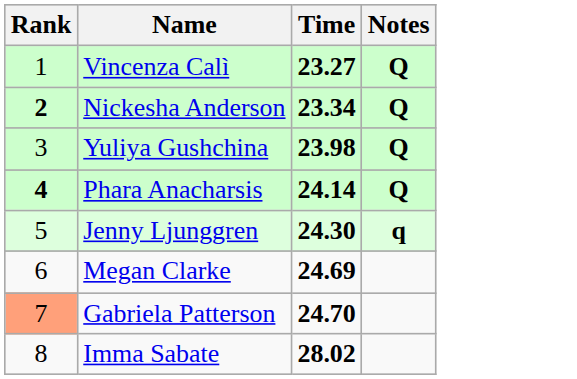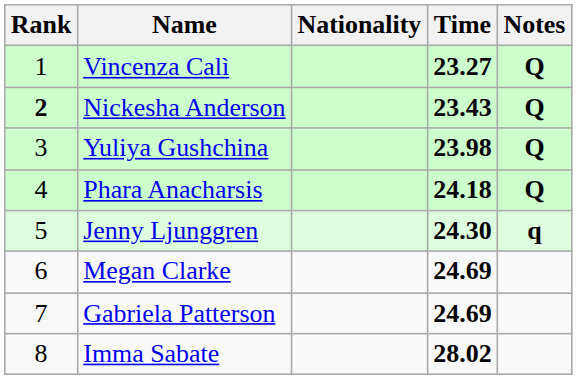+ column: Nationality
Nickesha Anderson | Time: 23.34 -> 23.43
Phara Anacharsis | Rank: bold -> normal
Phara Anacharsis | Time: 24.14 -> 24.18
Gabriela Patterson | Rank: lightsalmon background -> no background
Gabriela Patterson | Time: 24.70 -> 24.69
